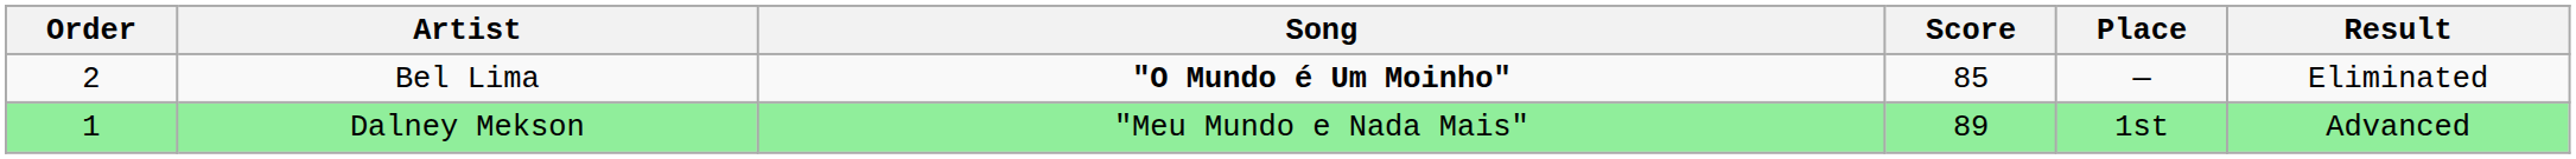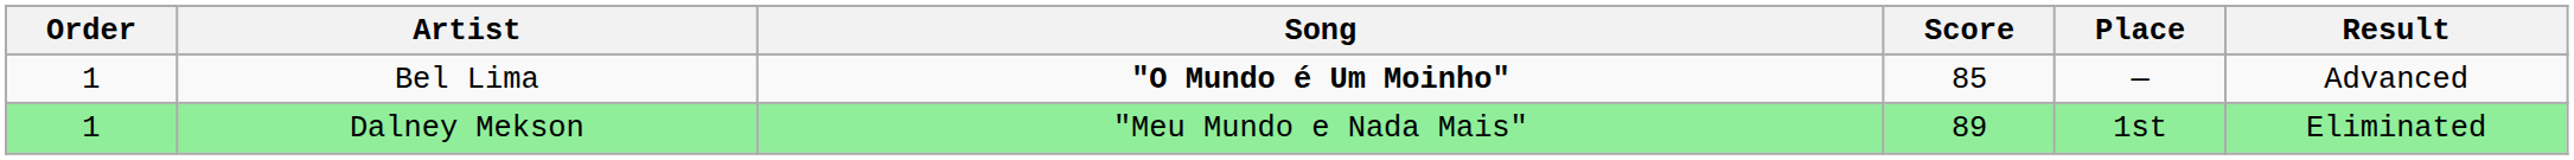Bel Lima | Order: 2 -> 1
Bel Lima | Result: Eliminated -> Advanced
Dalney Mekson | Result: Advanced -> Eliminated
